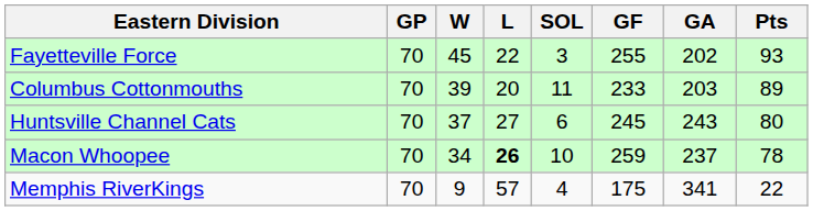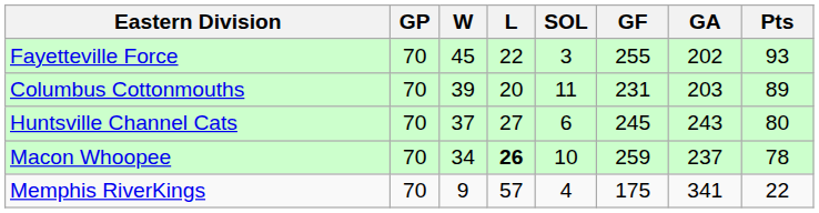Columbus Cottonmouths | GF: 233 -> 231
